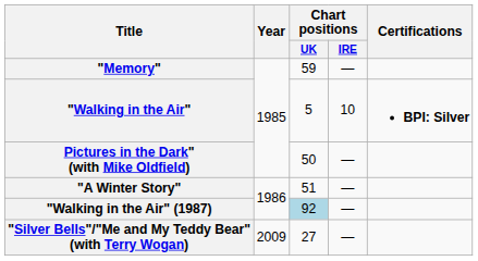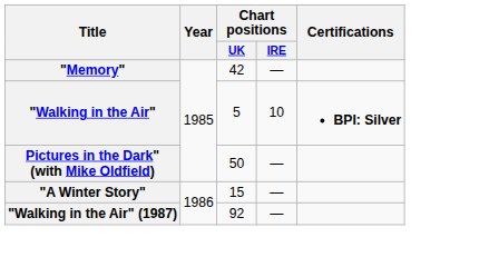"Memory" | Chart positions / UK: 59 -> 42
"A Winter Story" | Chart positions / UK: 51 -> 15
"Walking in the Air" (1987) | Chart positions / UK: lightblue background -> no background
- row: "Silver Bells"/"Me and My Teddy Bear" (with Terry Wogan) | 2009 | 27 | —
